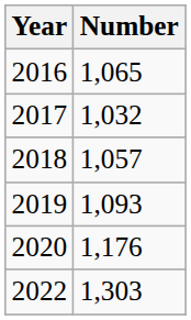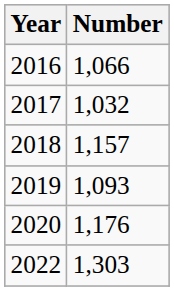2016 | Number: 1,065 -> 1,066
2018 | Number: 1,057 -> 1,157
